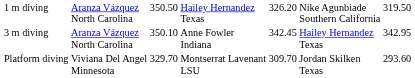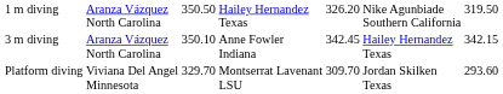3 m diving | column 7: 342.95 -> 342.15
